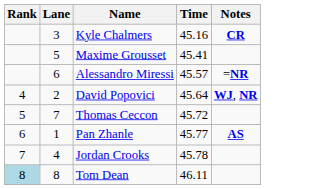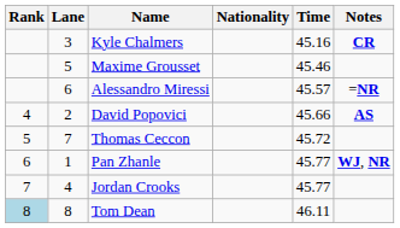+ column: Nationality
Maxime Grousset | Time: 45.41 -> 45.46
David Popovici | Time: 45.64 -> 45.66
David Popovici | Notes: WJ, NR -> AS
Pan Zhanle | Notes: AS -> WJ, NR
Jordan Crooks | Time: 45.78 -> 45.77
